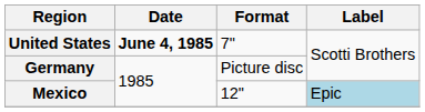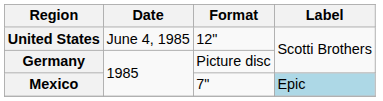United States | Date: bold -> normal
United States | Format: 7" -> 12"
Mexico | Format: 12" -> 7"
